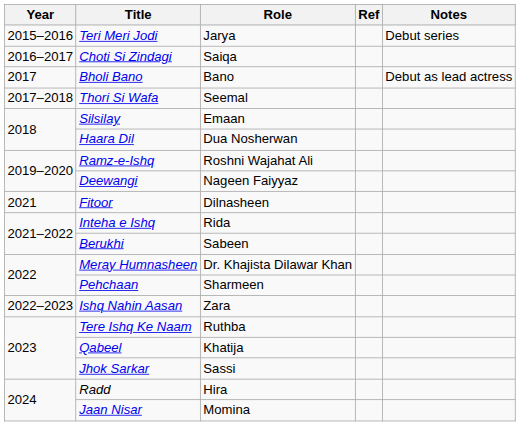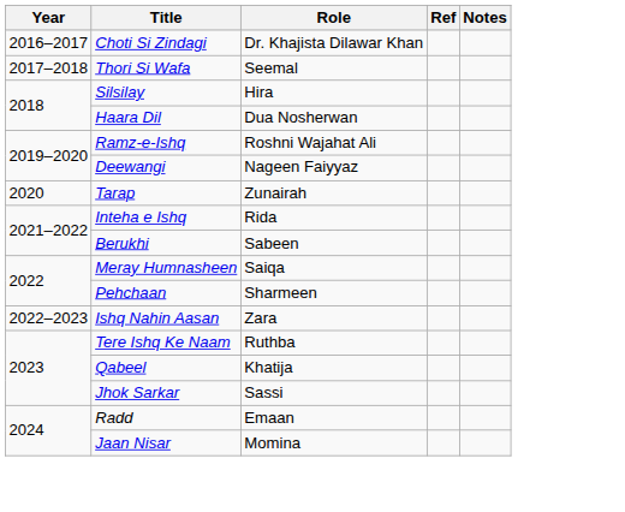- row: 2015–2016 | Teri Meri Jodi | Jarya | Debut series
Choti Si Zindagi | Role: Saiqa -> Dr. Khajista Dilawar Khan
- row: 2017 | Bholi Bano | Bano | Debut as lead actress
Silsilay | Role: Emaan -> Hira
+ row: 2020 | Tarap | Zunairah
- row: 2021 | Fitoor | Dilnasheen
Meray Humnasheen | Role: Dr. Khajista Dilawar Khan -> Saiqa
Radd | Role: Hira -> Emaan
